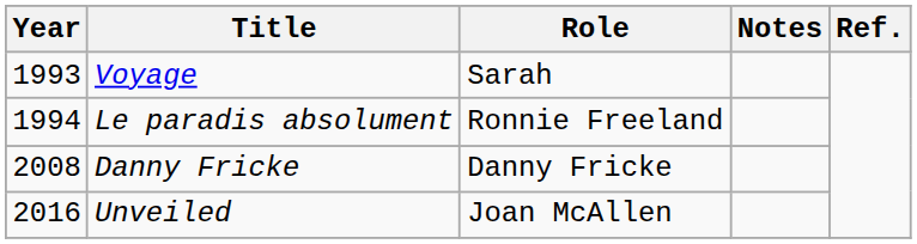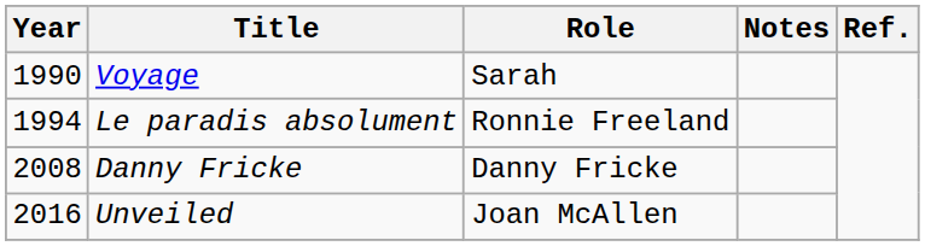Voyage | Year: 1993 -> 1990
